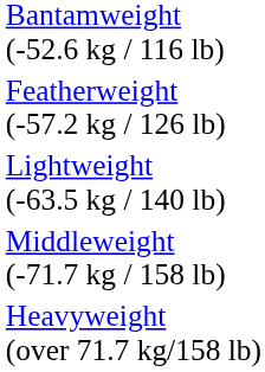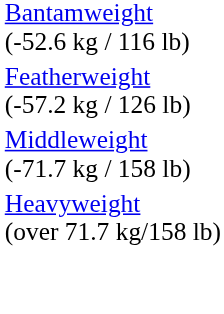- row: Lightweight (-63.5 kg / 140 lb)
